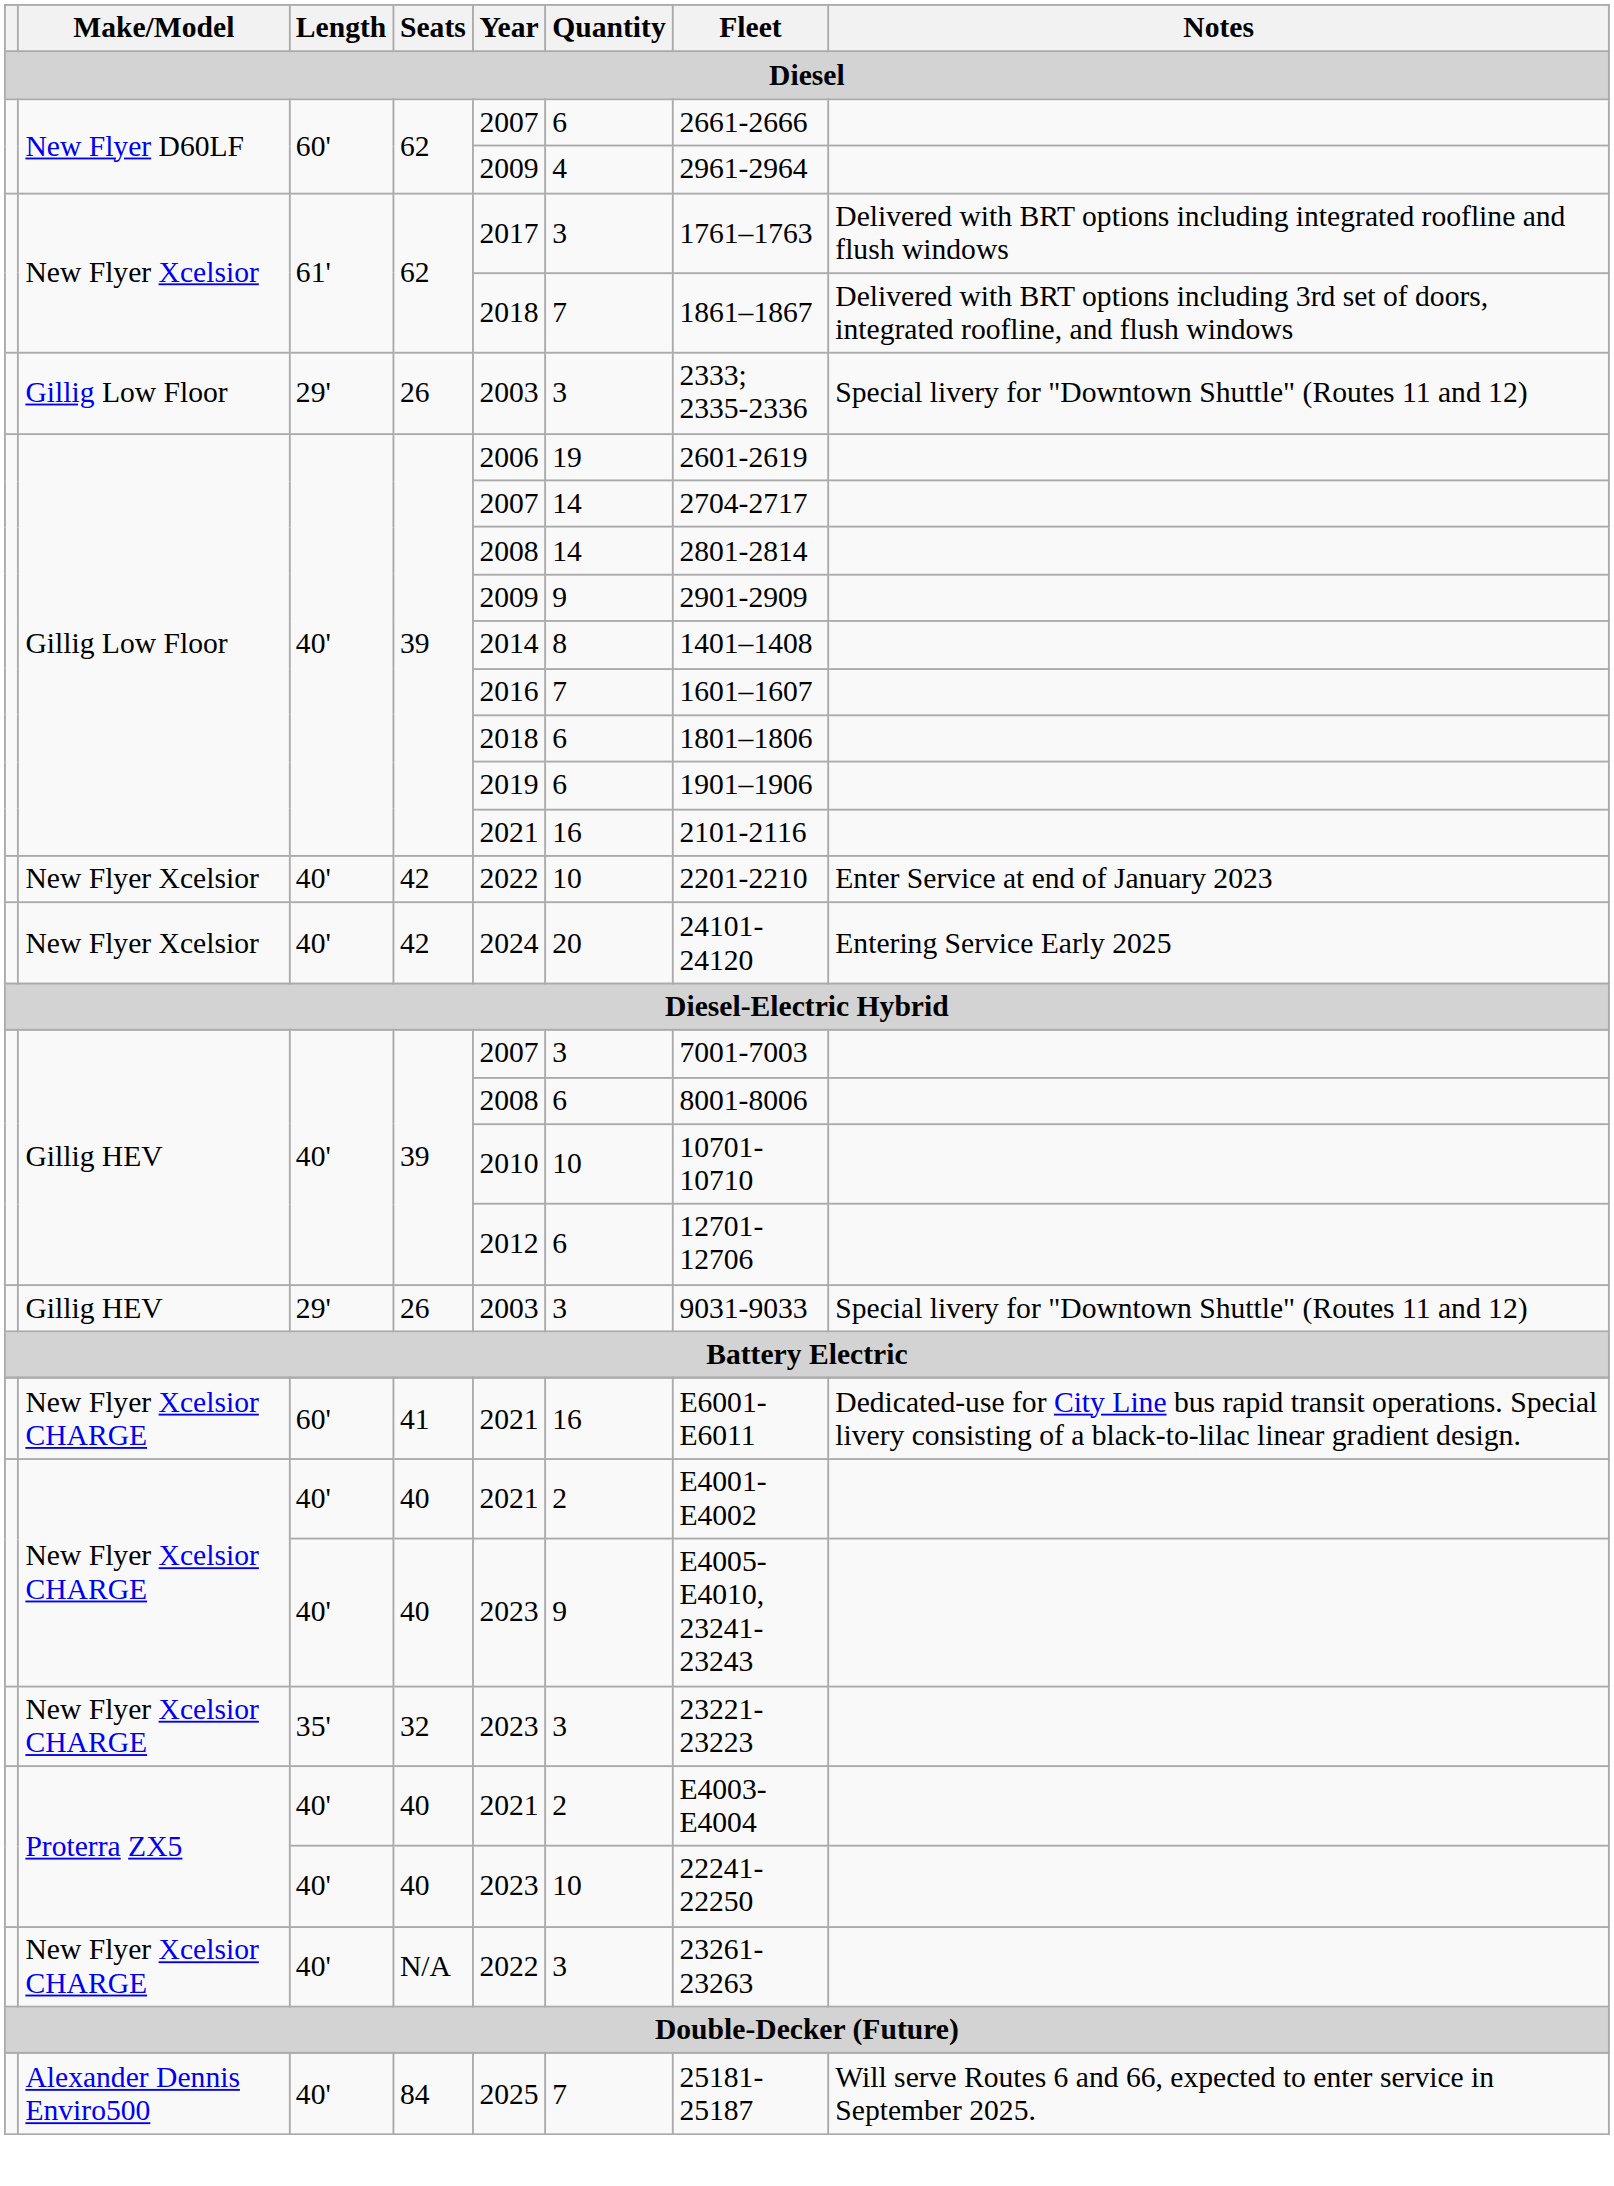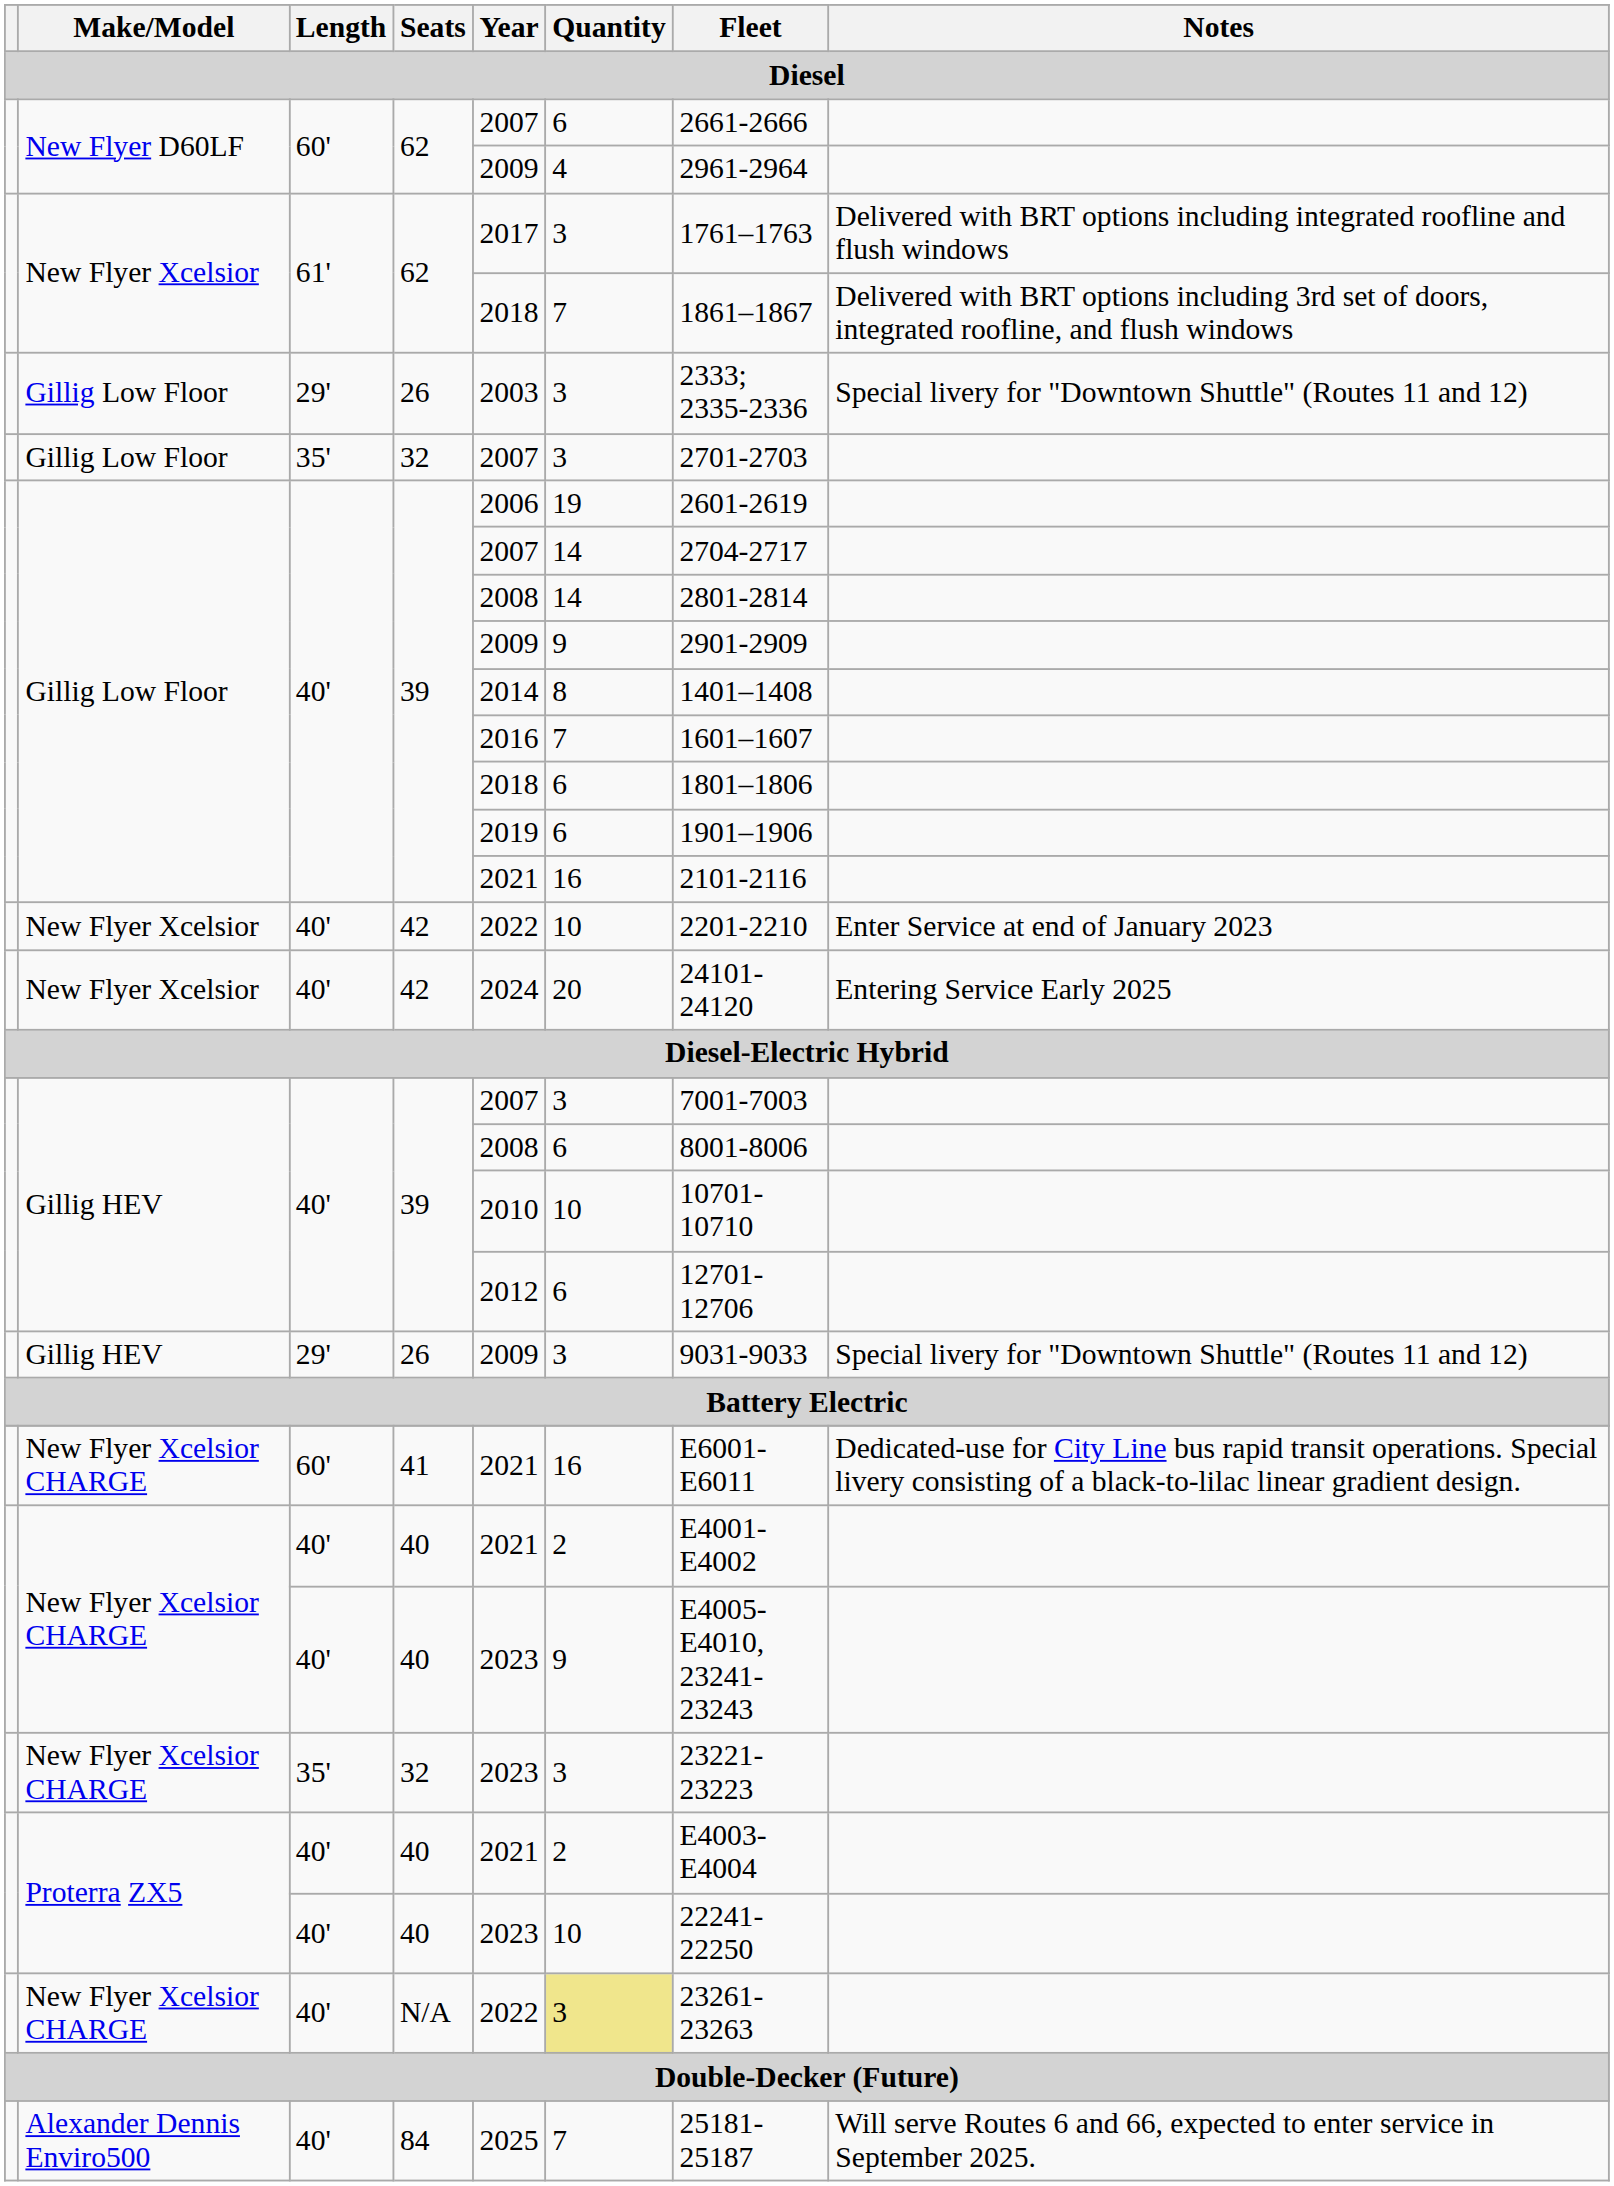+ row: Gillig Low Floor | 35' | 32 | 2007 | 3 | 2701-2703
Gillig HEV / 26 | Year: 2003 -> 2009
N/A | Quantity: no background -> khaki background
